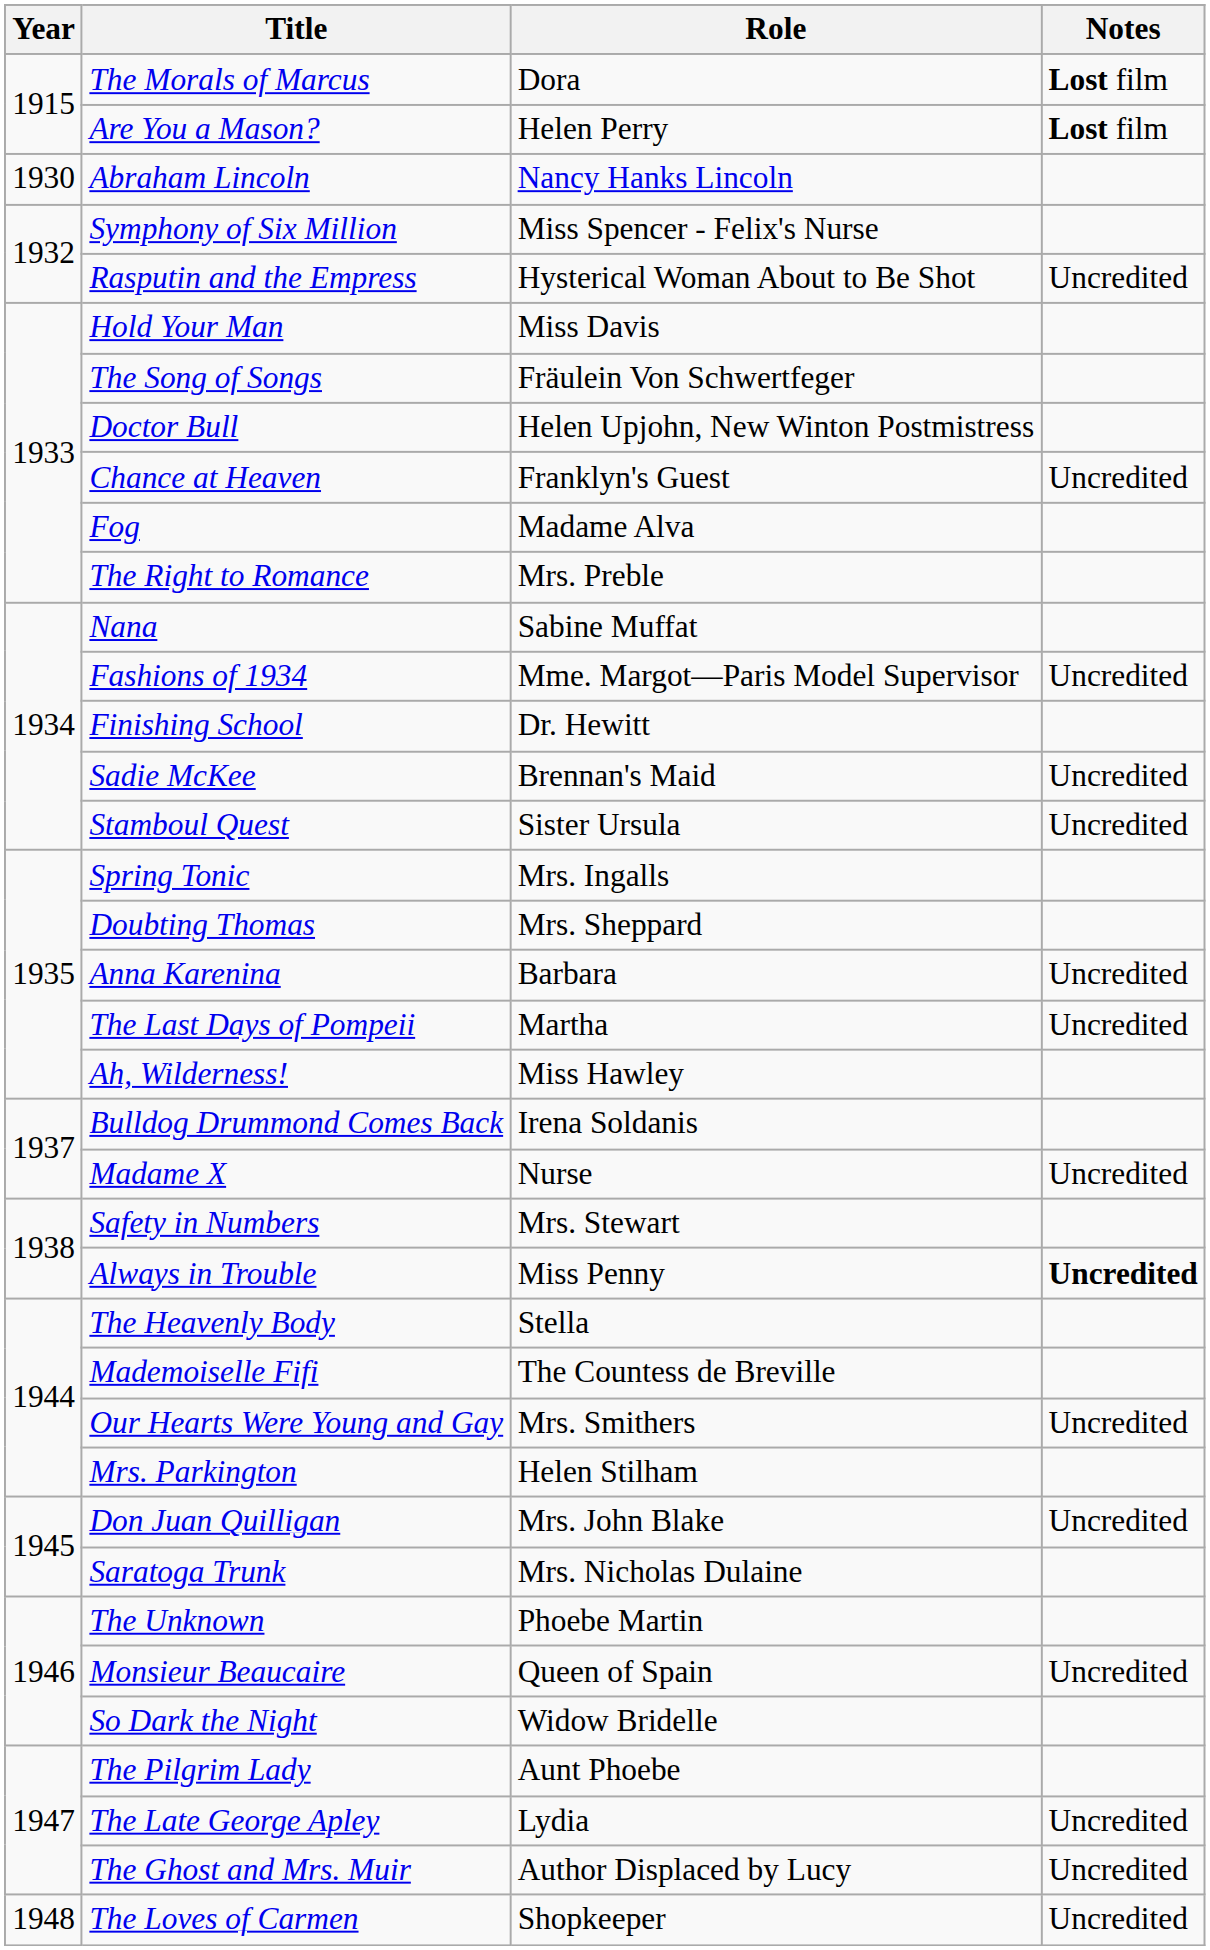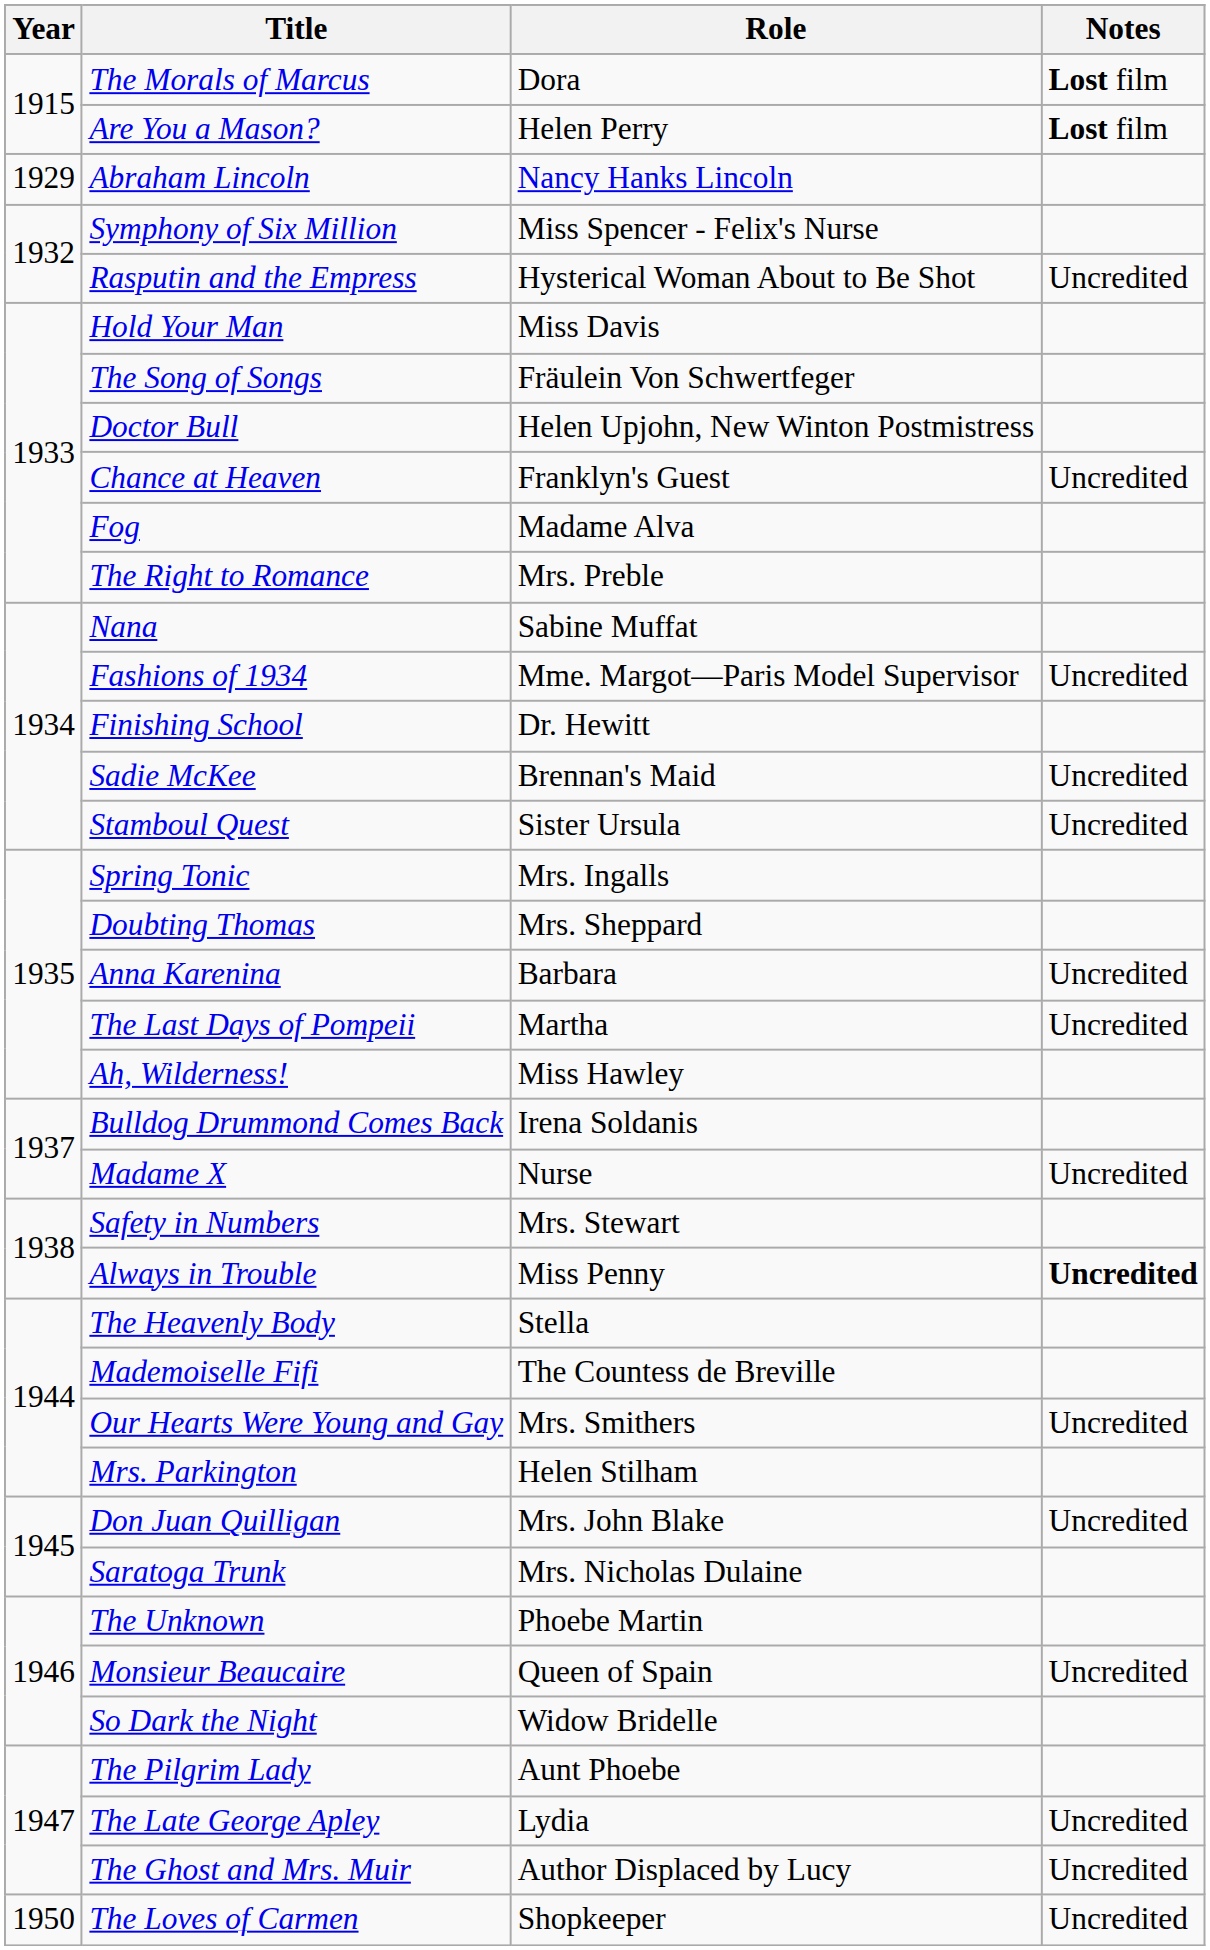Abraham Lincoln | Year: 1930 -> 1929
The Loves of Carmen | Year: 1948 -> 1950
